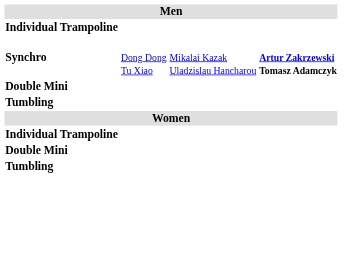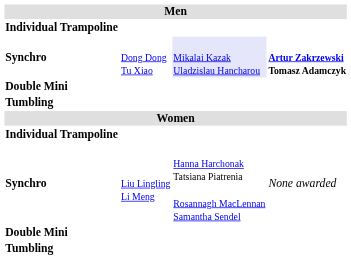Synchro / Dong Dong Tu Xiao | column 3: no background -> lavender background
+ row: Synchro | Liu Lingling Li Meng | Hanna Harchonak Tatsiana Piatrenia Rosannagh MacLennan Samantha Sendel | None awarded
